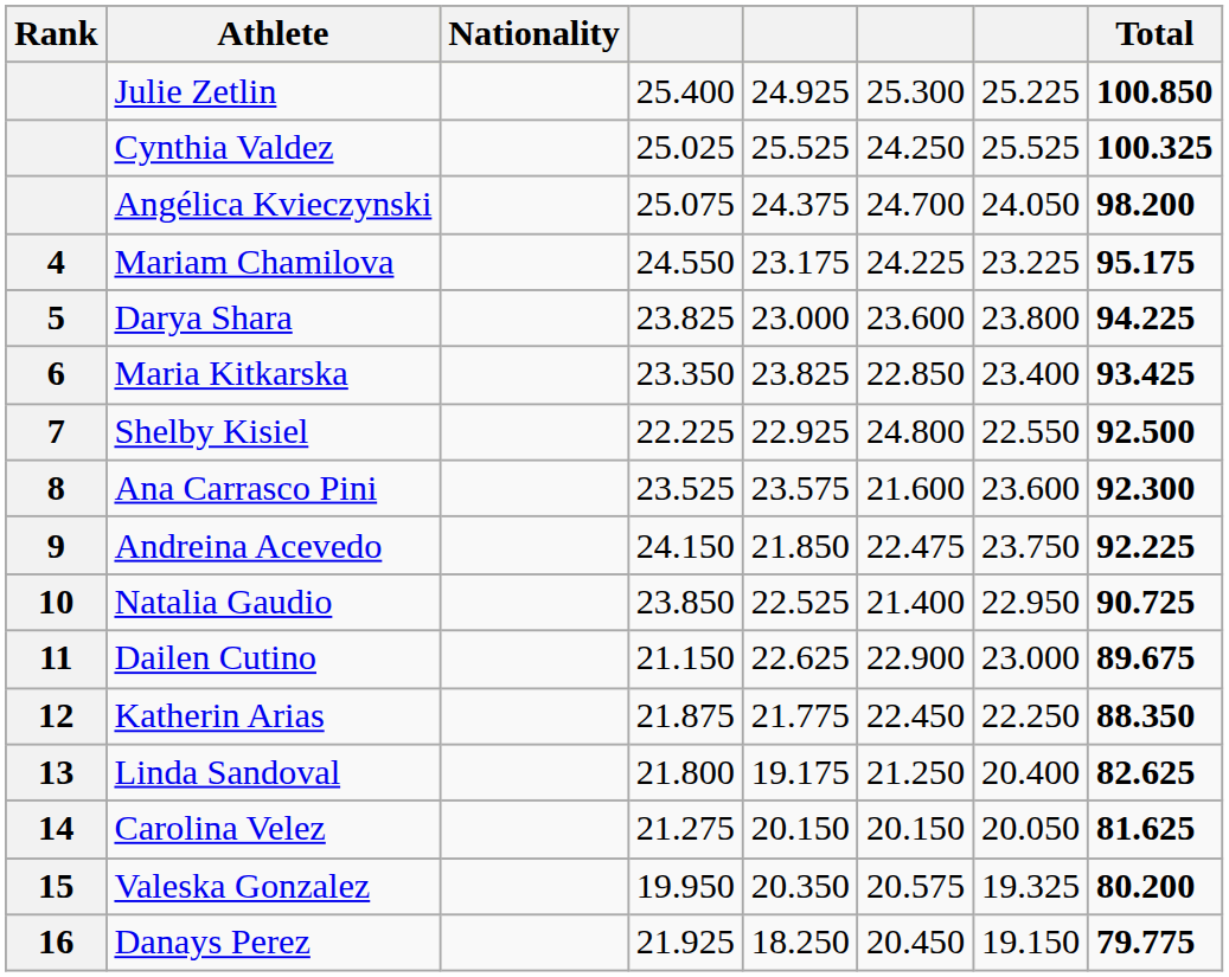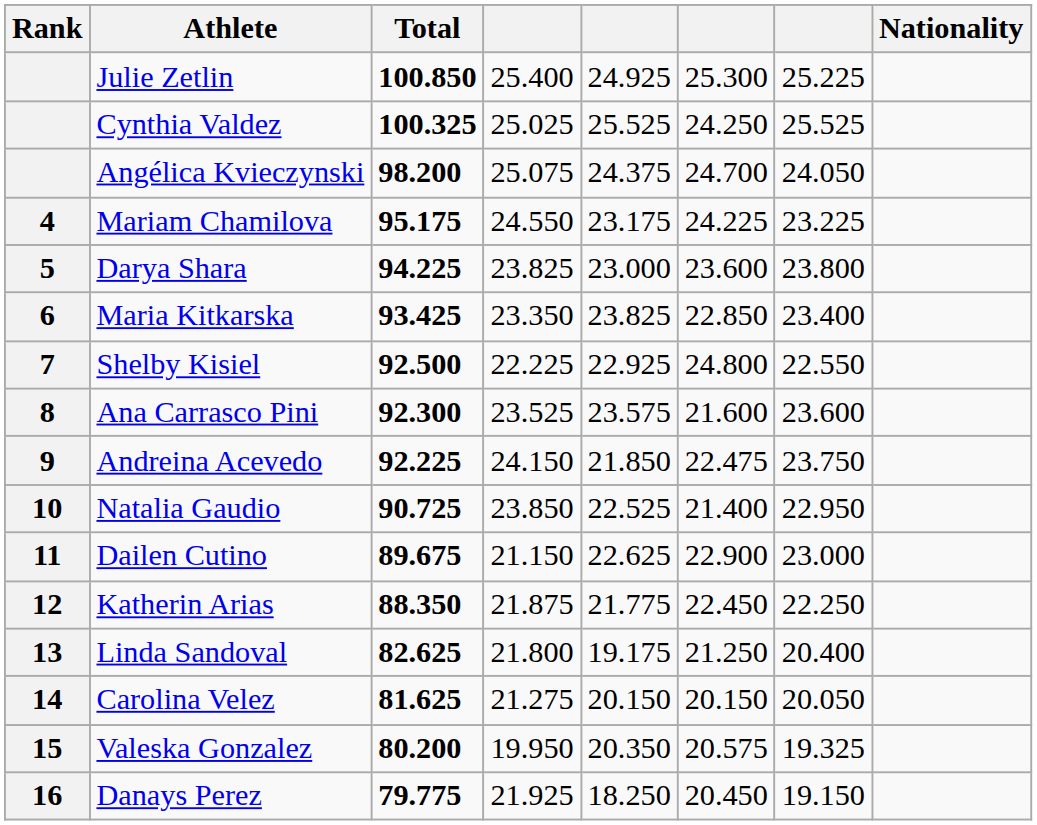columns swapped: Nationality <-> Total
